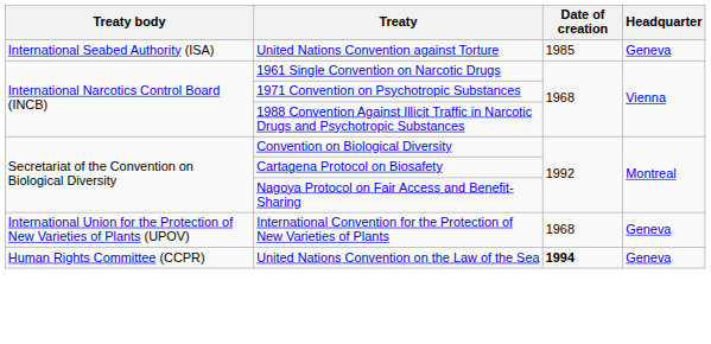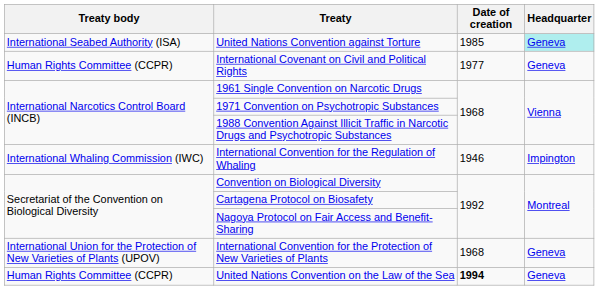United Nations Convention against Torture | Headquarter: no background -> paleturquoise background
+ row: Human Rights Committee (CCPR) | International Covenant on Civil and Political Rights | 1977 | Geneva
+ row: International Whaling Commission (IWC) | International Convention for the Regulation of Whaling | 1946 | Impington
